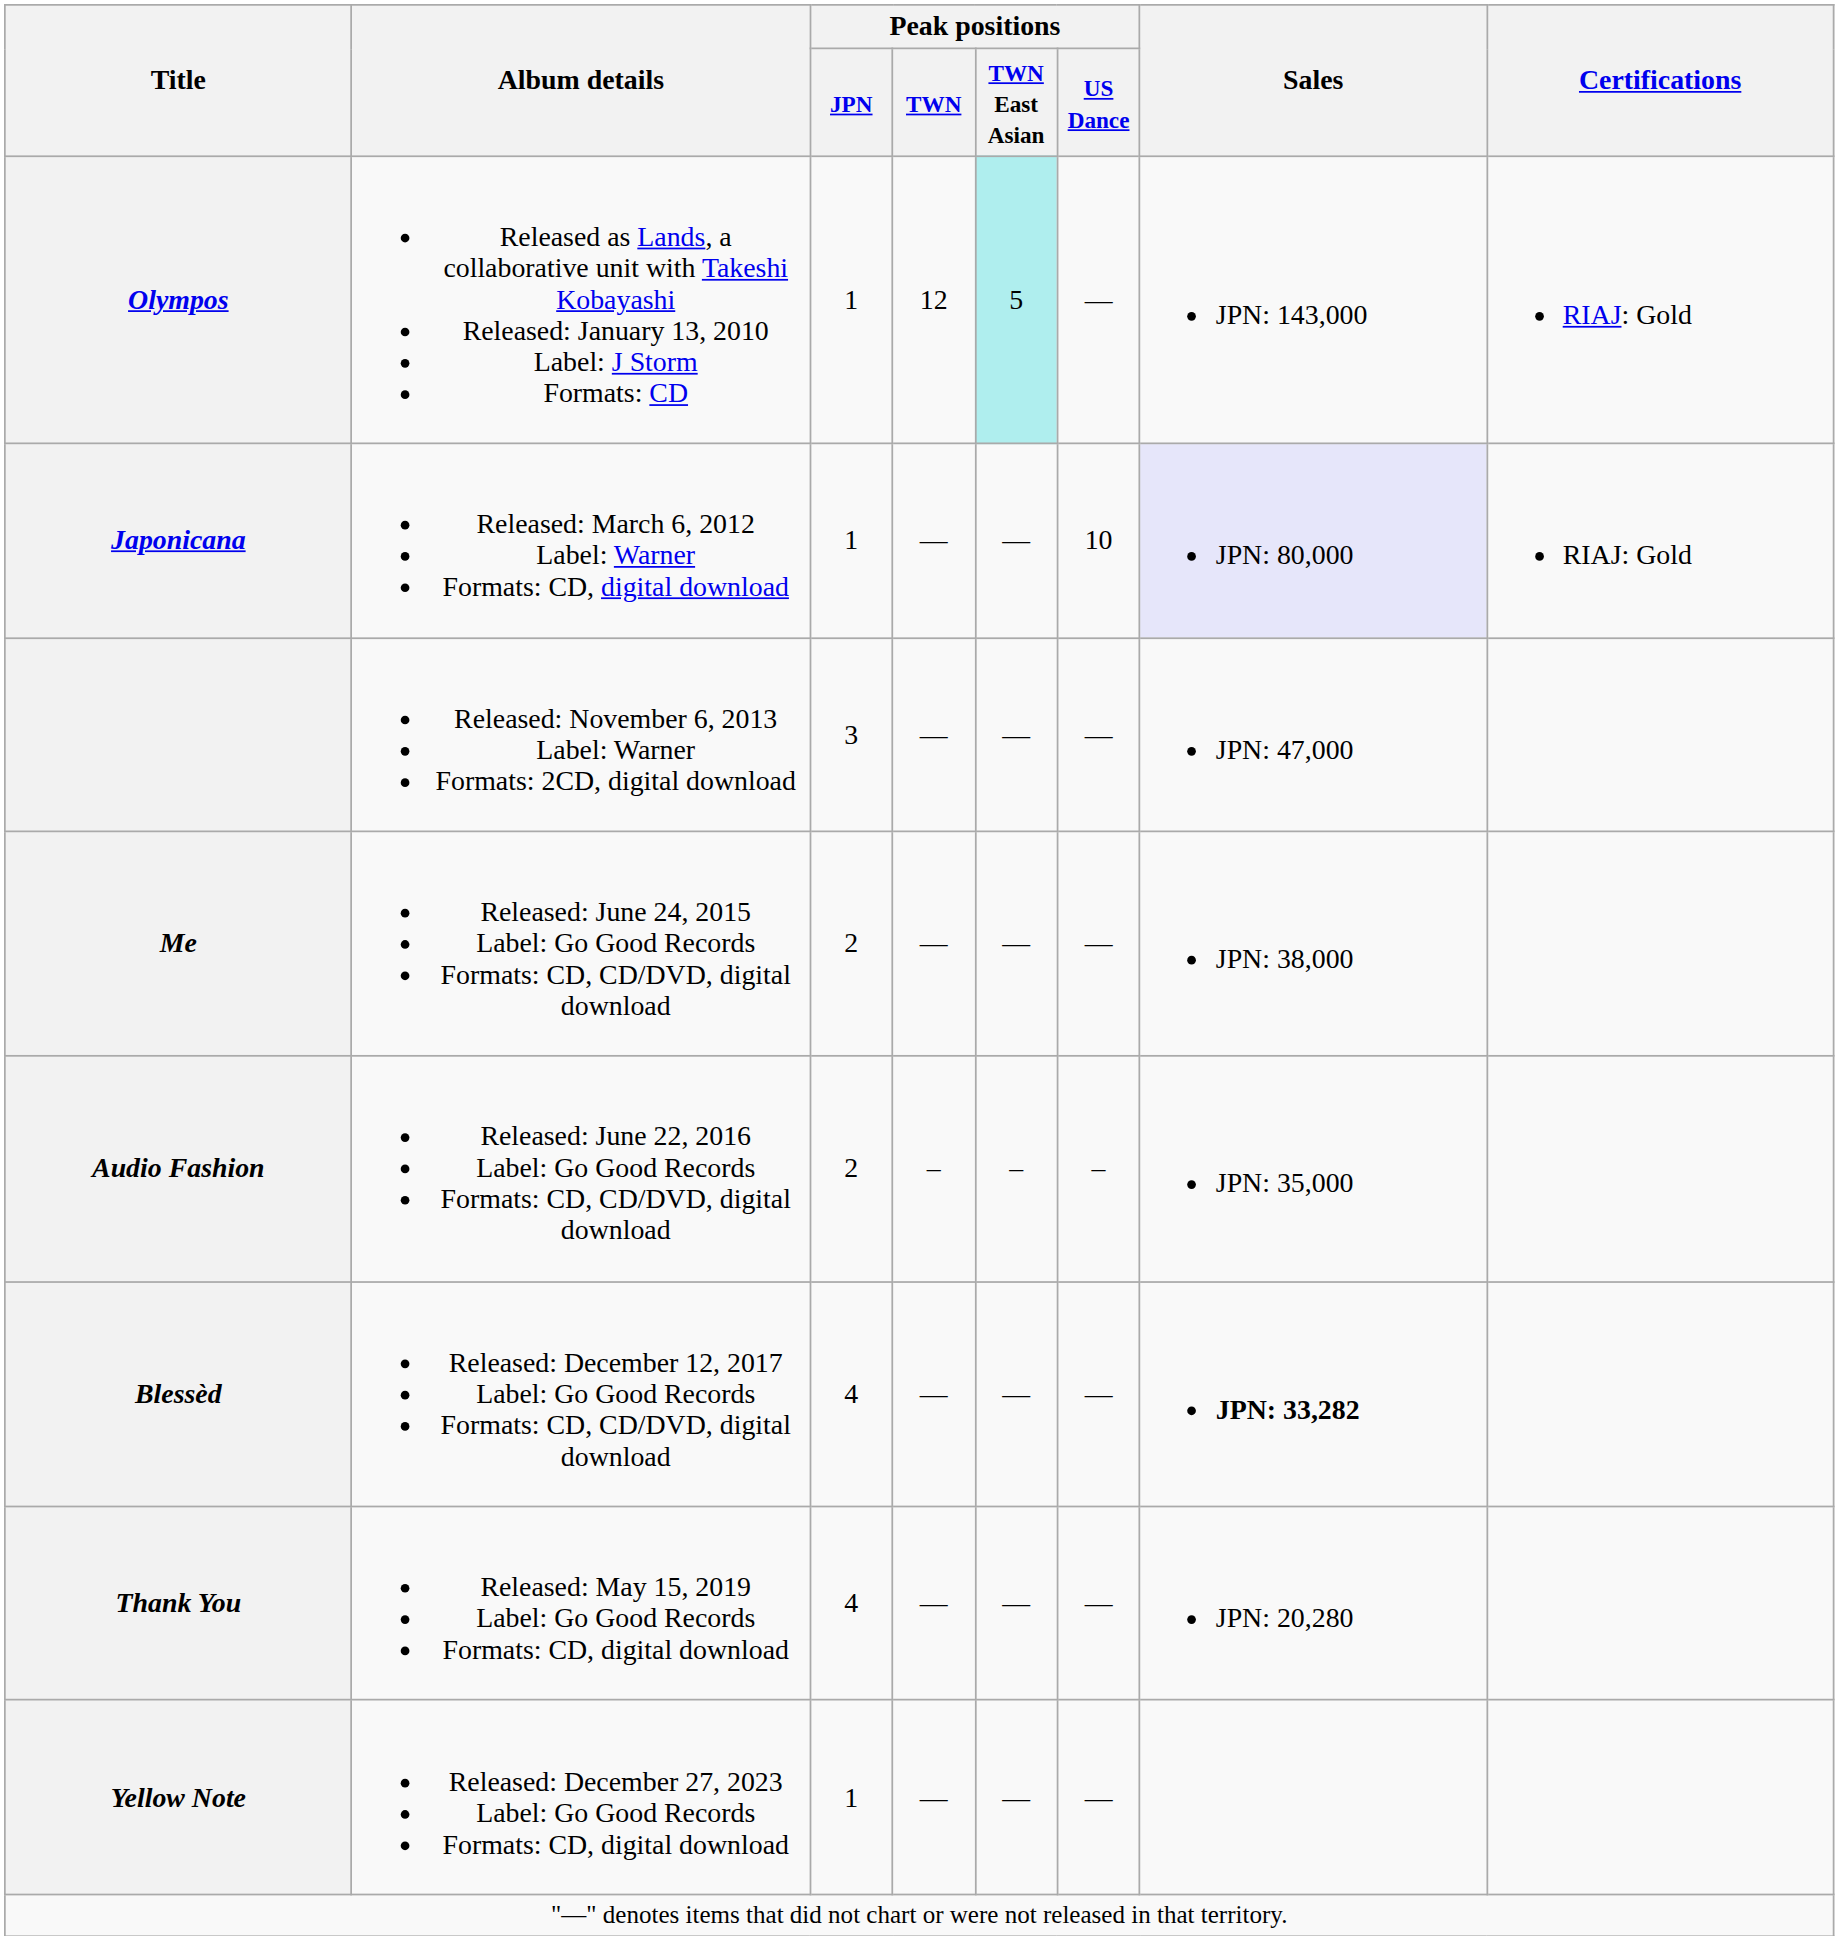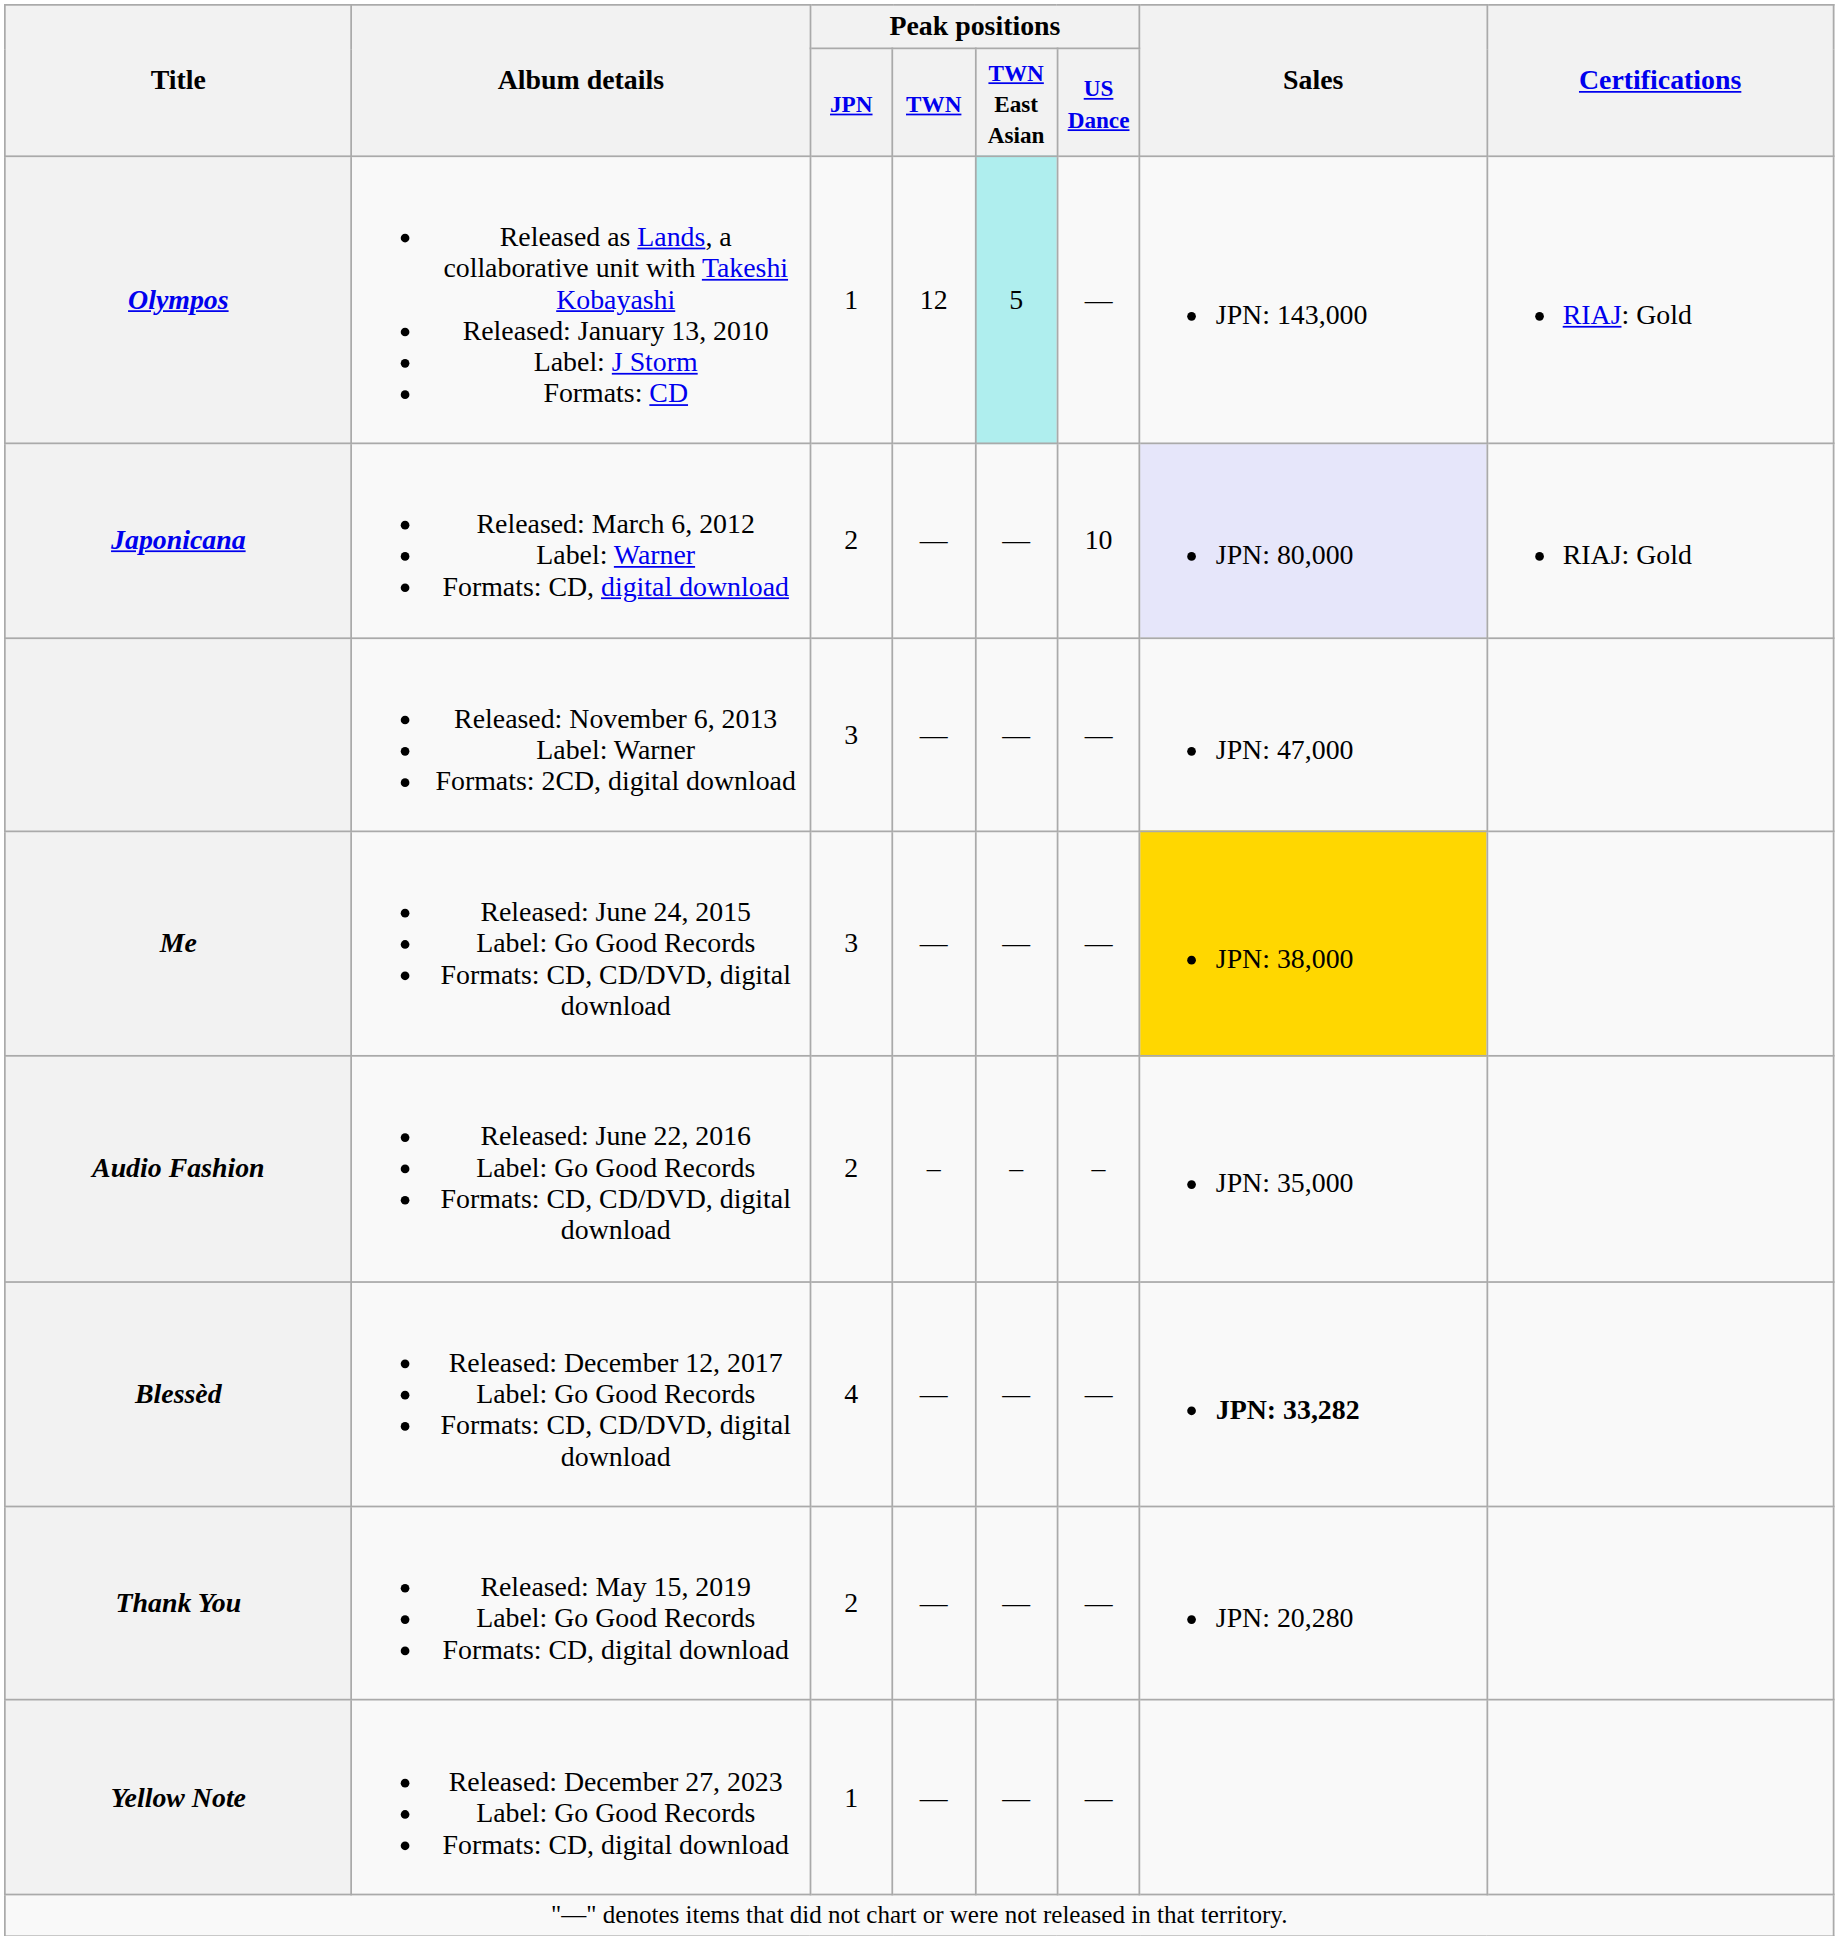Japonicana | Peak positions / JPN: 1 -> 2
Me | Peak positions / JPN: 2 -> 3
Me | Sales: no background -> gold background
Thank You | Peak positions / JPN: 4 -> 2
